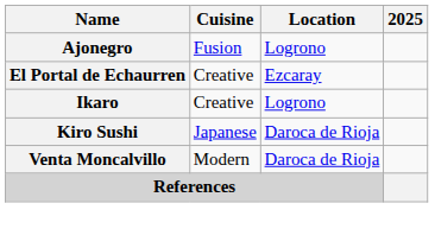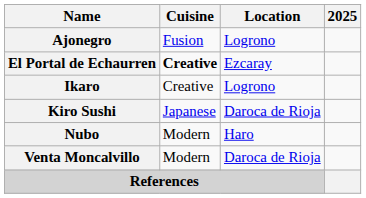El Portal de Echaurren | Cuisine: normal -> bold
+ row: Nubo | Modern | Haro
